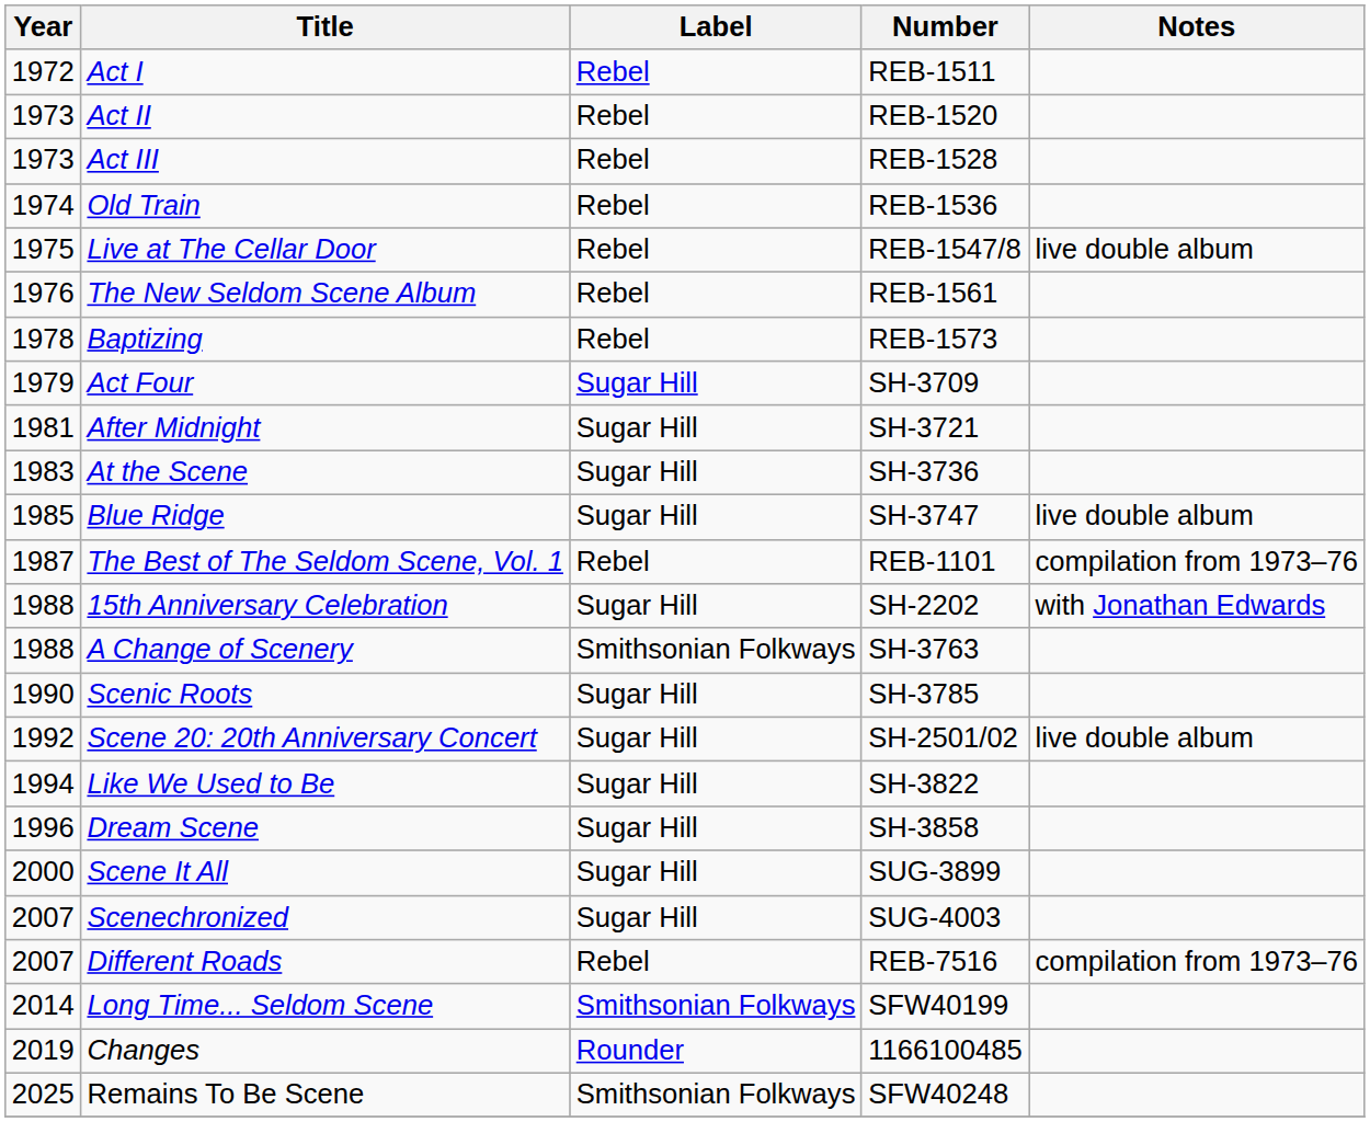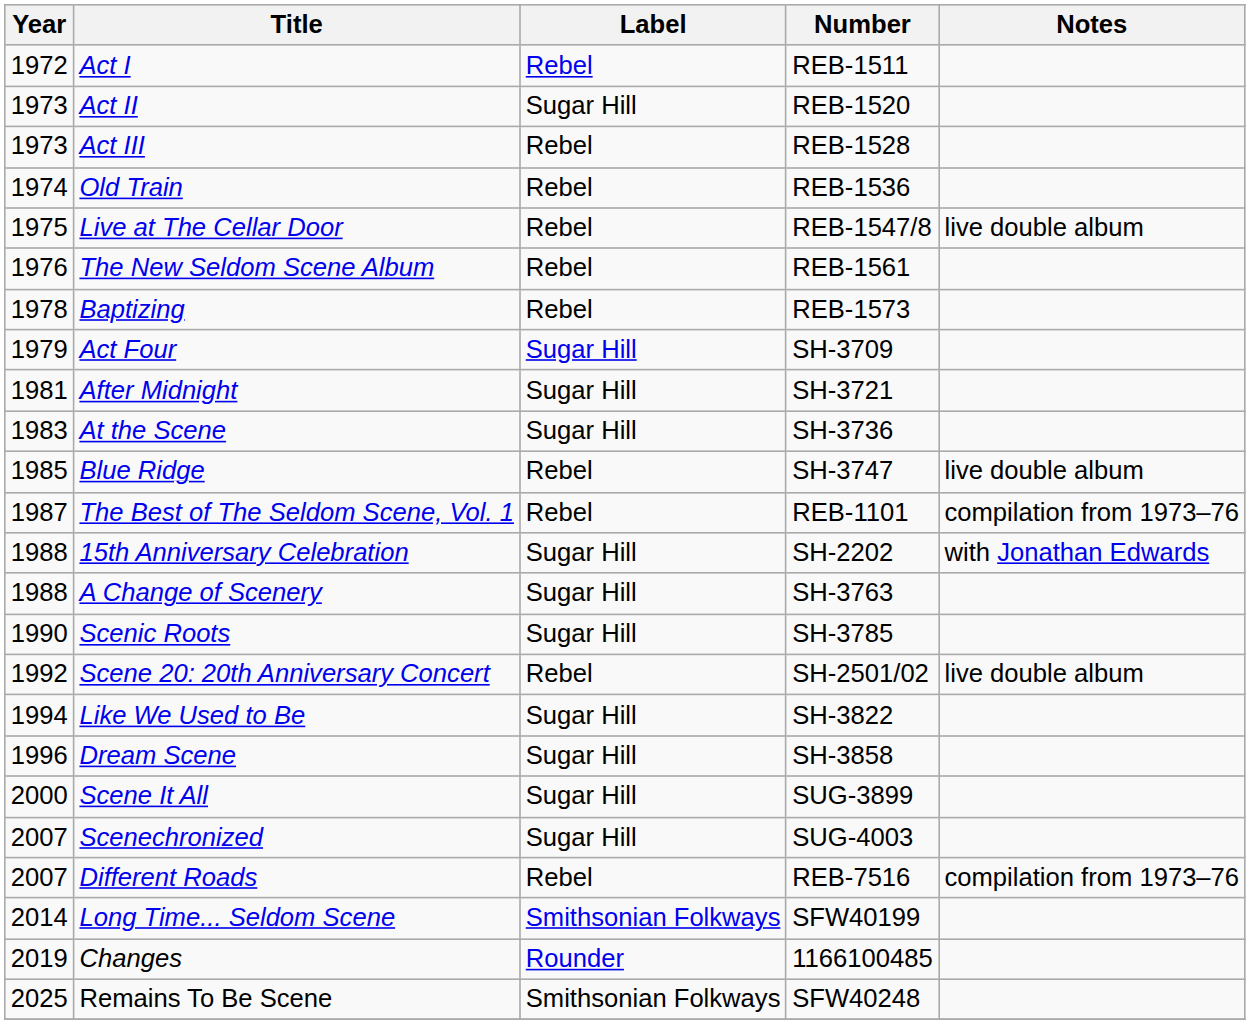Act II | Label: Rebel -> Sugar Hill
Blue Ridge | Label: Sugar Hill -> Rebel
A Change of Scenery | Label: Smithsonian Folkways -> Sugar Hill
Scene 20: 20th Anniversary Concert | Label: Sugar Hill -> Rebel
